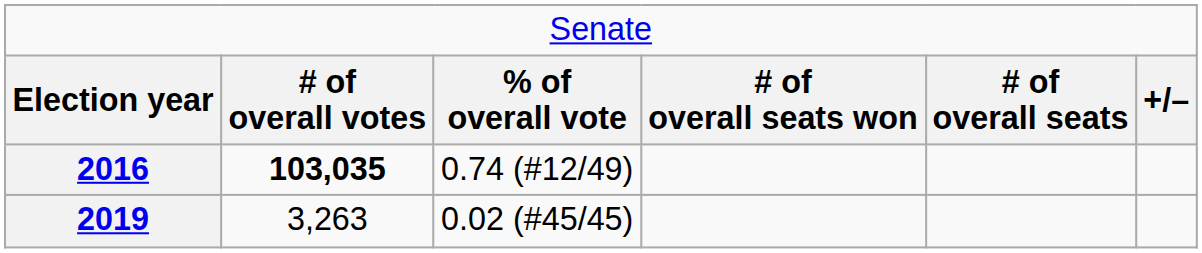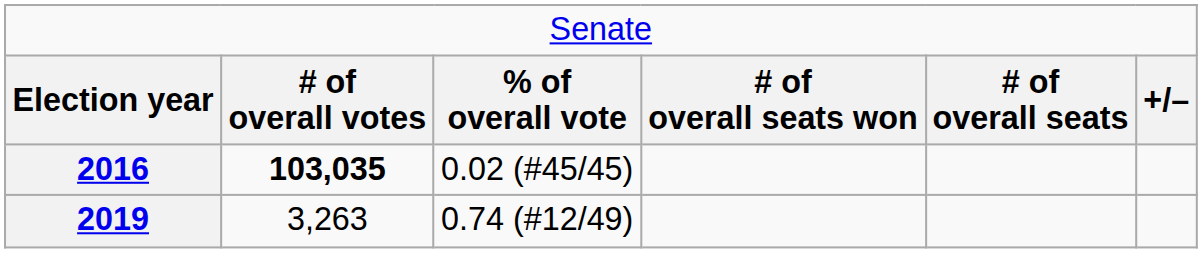2016 | column 3: 0.74 (#12/49) -> 0.02 (#45/45)
2019 | column 3: 0.02 (#45/45) -> 0.74 (#12/49)
